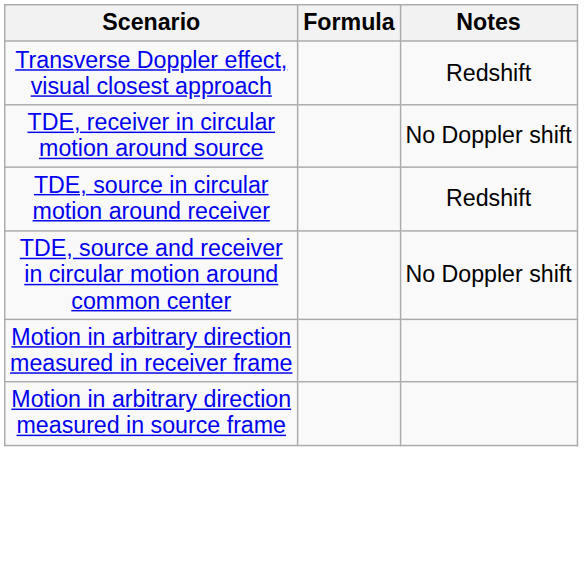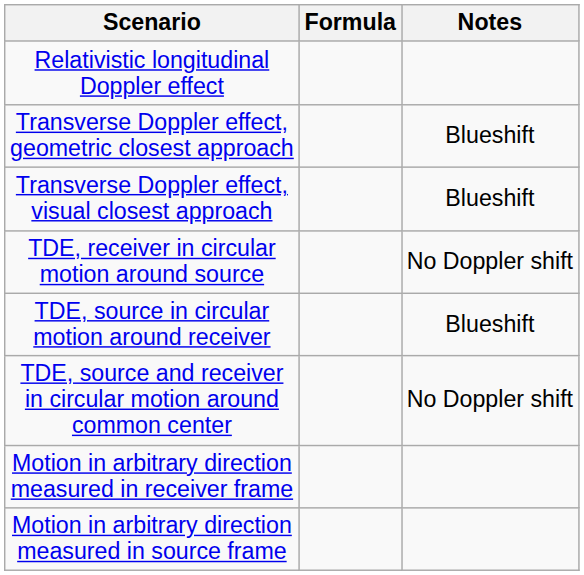+ row: Relativistic longitudinal Doppler effect
+ row: Transverse Doppler effect, geometric closest approach | Blueshift
Transverse Doppler effect, visual closest approach | Notes: Redshift -> Blueshift
TDE, source in circular motion around receiver | Notes: Redshift -> Blueshift
